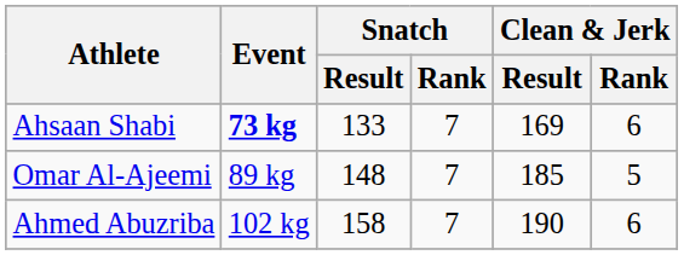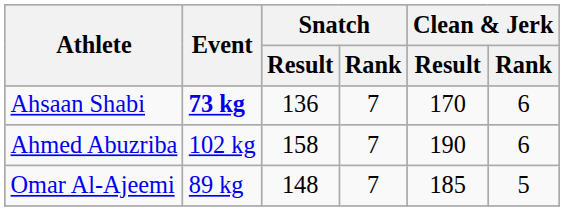Ahsaan Shabi | Snatch / Result: 133 -> 136
Ahsaan Shabi | Clean & Jerk / Result: 169 -> 170
rows swapped: Omar Al-Ajeemi <-> Ahmed Abuzriba
